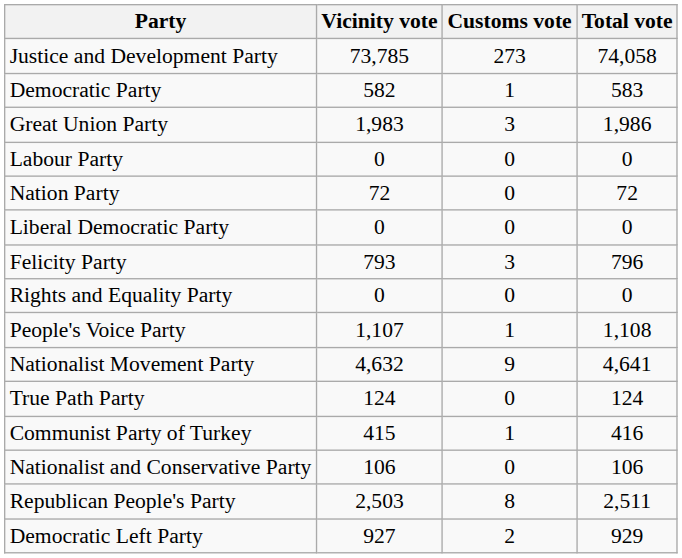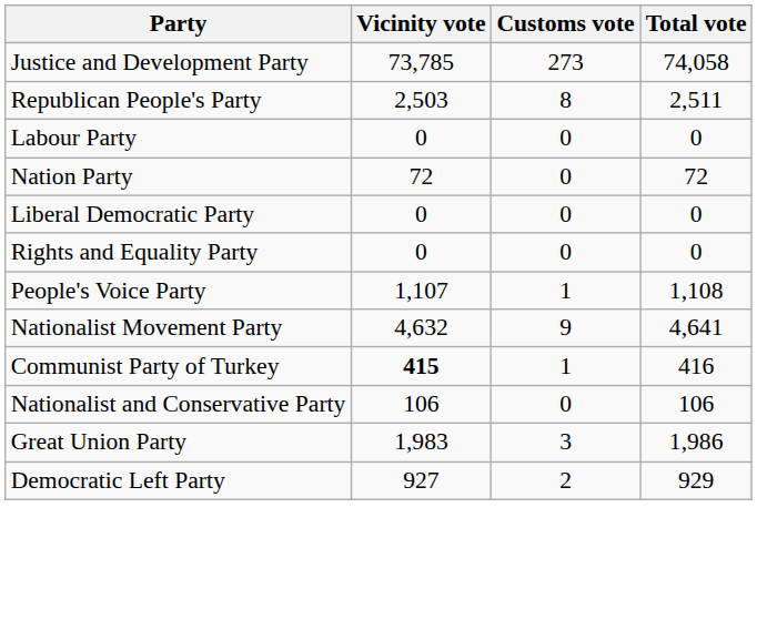- row: Democratic Party | 582 | 1 | 583
rows swapped: Republican People's Party <-> Great Union Party
- row: Felicity Party | 793 | 3 | 796
- row: True Path Party | 124 | 0 | 124
Communist Party of Turkey | Vicinity vote: normal -> bold
